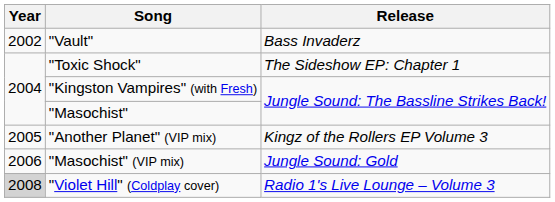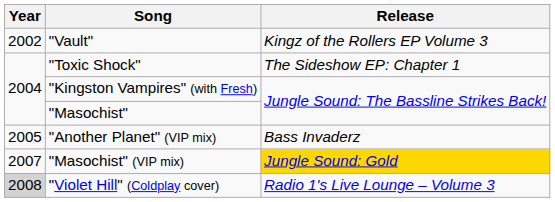"Vault" | Release: Bass Invaderz -> Kingz of the Rollers EP Volume 3
"Another Planet" (VIP mix) | Release: Kingz of the Rollers EP Volume 3 -> Bass Invaderz
"Masochist" (VIP mix) | Year: 2006 -> 2007
"Masochist" (VIP mix) | Release: no background -> gold background
